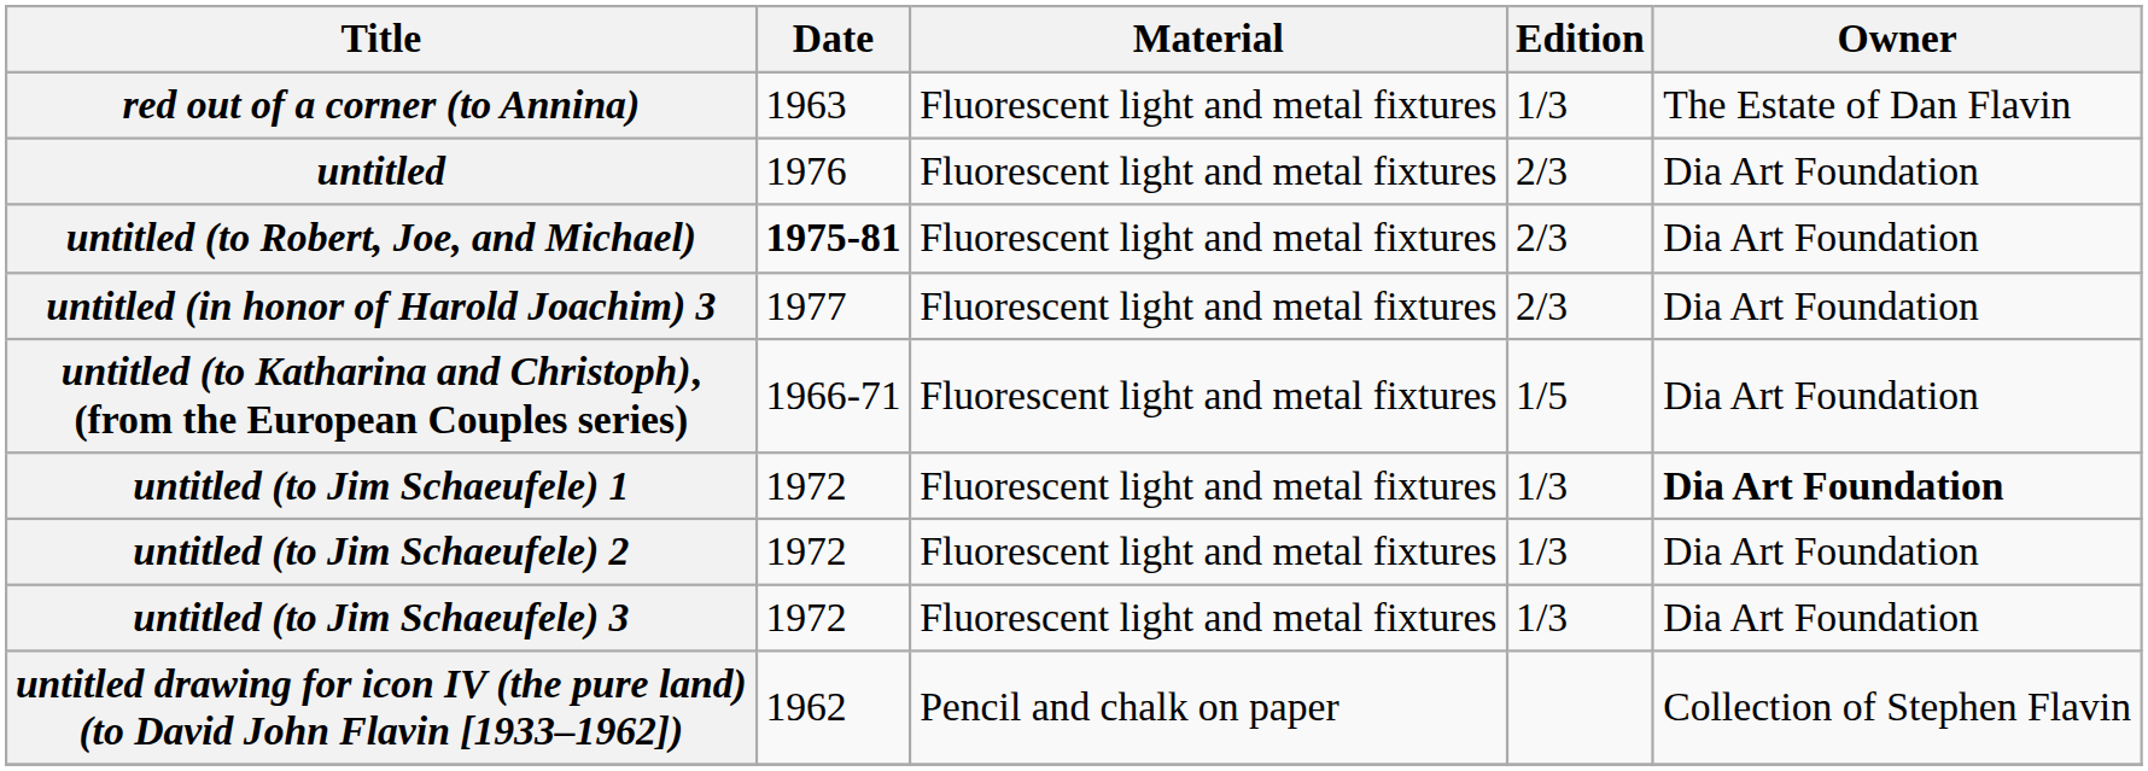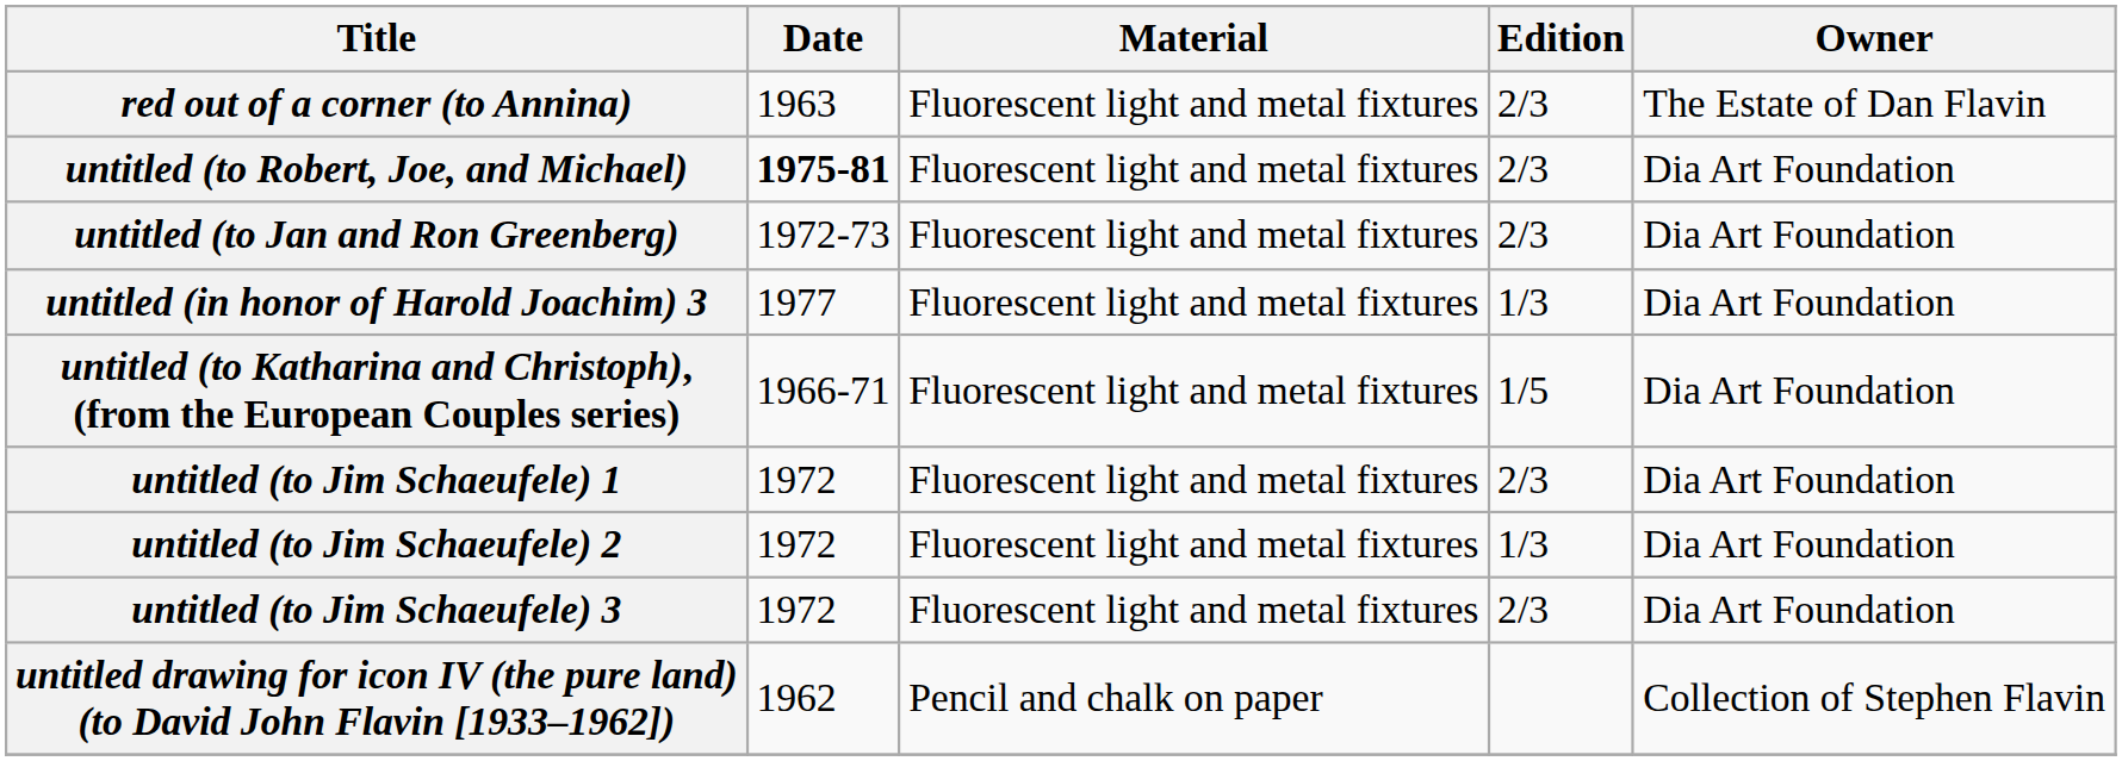red out of a corner (to Annina) | Edition: 1/3 -> 2/3
- row: untitled | 1976 | Fluorescent light and metal fixtures | 2/3 | Dia Art Foundation
+ row: untitled (to Jan and Ron Greenberg) | 1972-73 | Fluorescent light and metal fixtures | 2/3 | Dia Art Foundation
untitled (in honor of Harold Joachim) 3 | Edition: 2/3 -> 1/3
untitled (to Jim Schaeufele) 1 | Edition: 1/3 -> 2/3
untitled (to Jim Schaeufele) 1 | Owner: bold -> normal
untitled (to Jim Schaeufele) 3 | Edition: 1/3 -> 2/3
